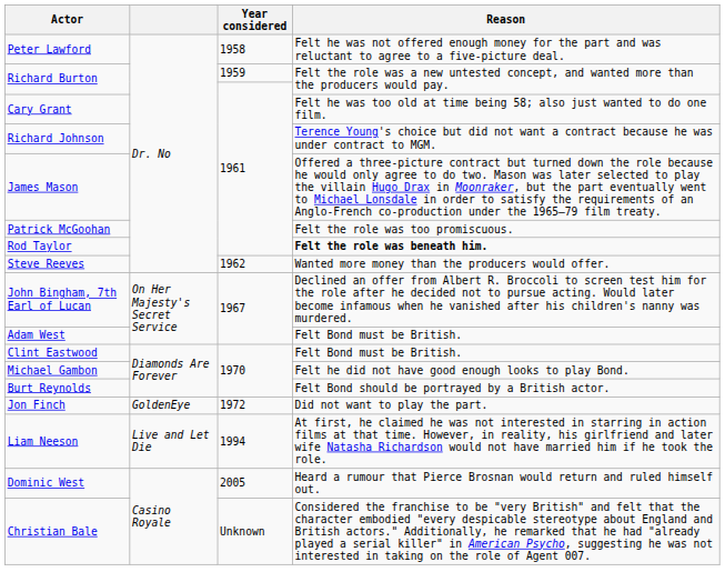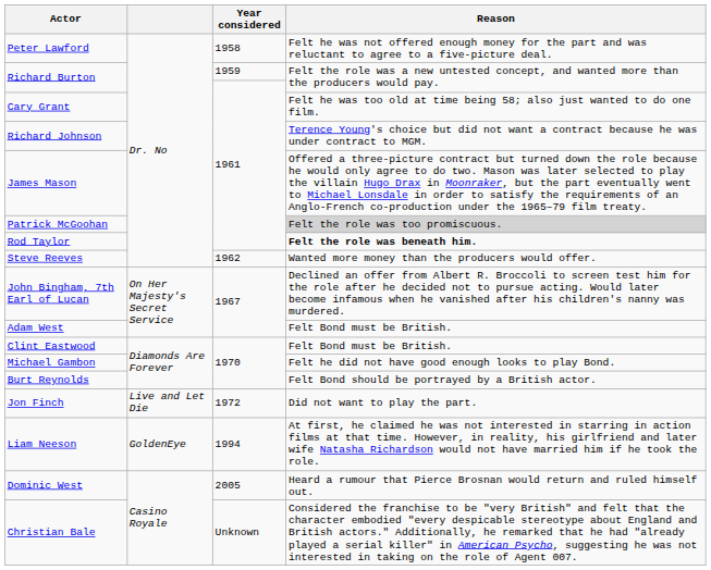Patrick McGoohan | Reason: no background -> lightgrey background
Jon Finch | column 2: GoldenEye -> Live and Let Die
Liam Neeson | column 2: Live and Let Die -> GoldenEye
